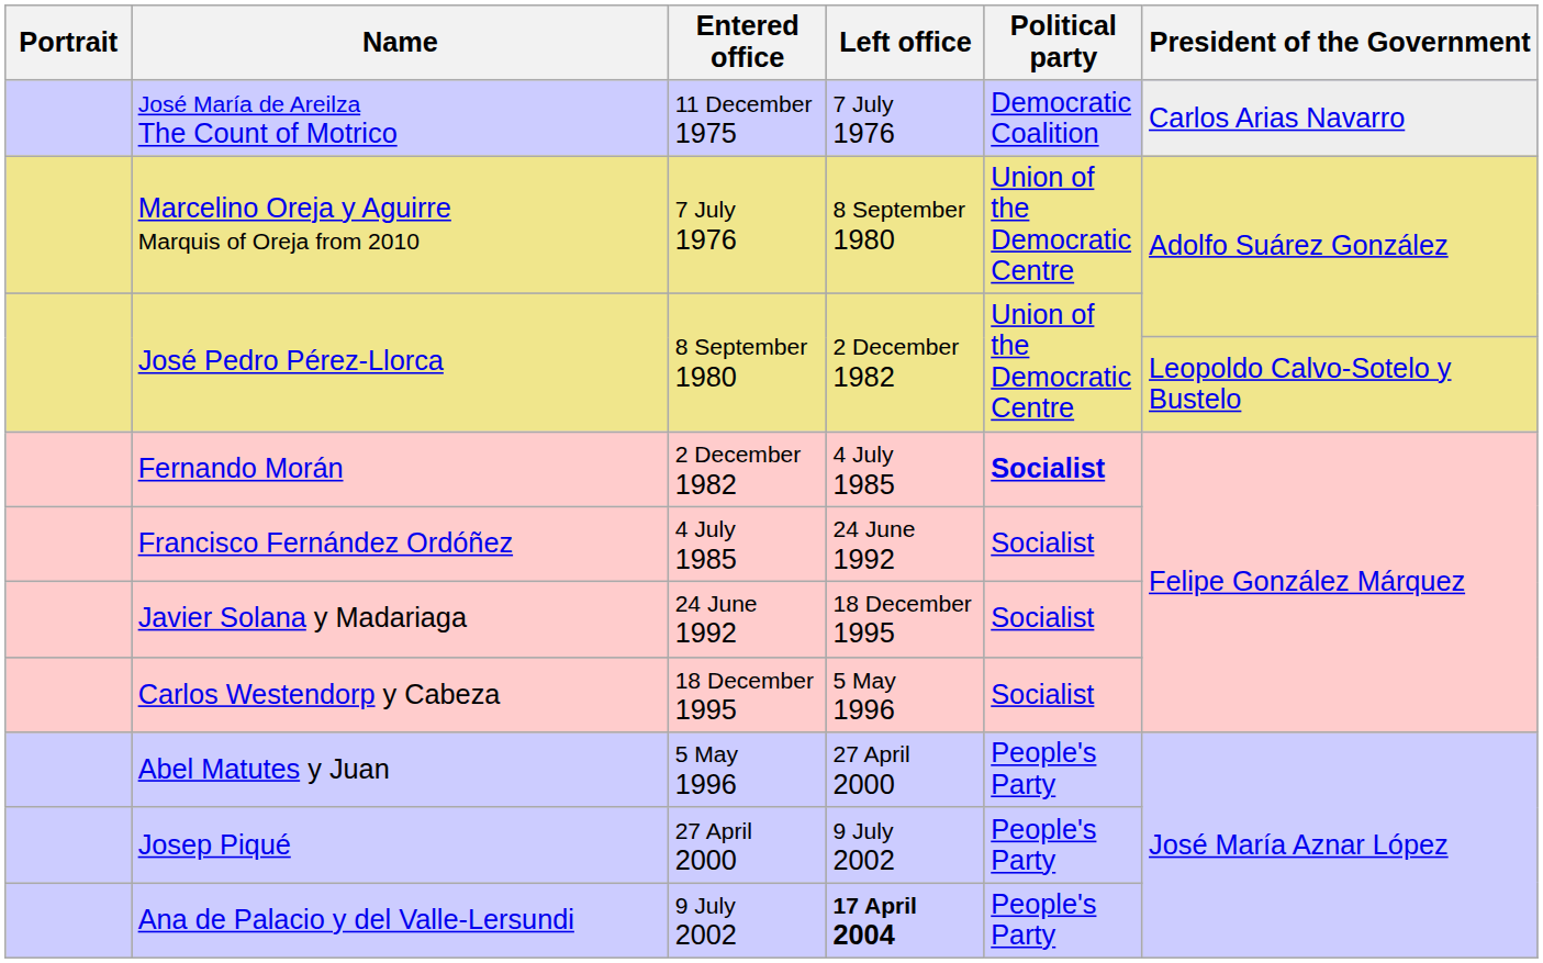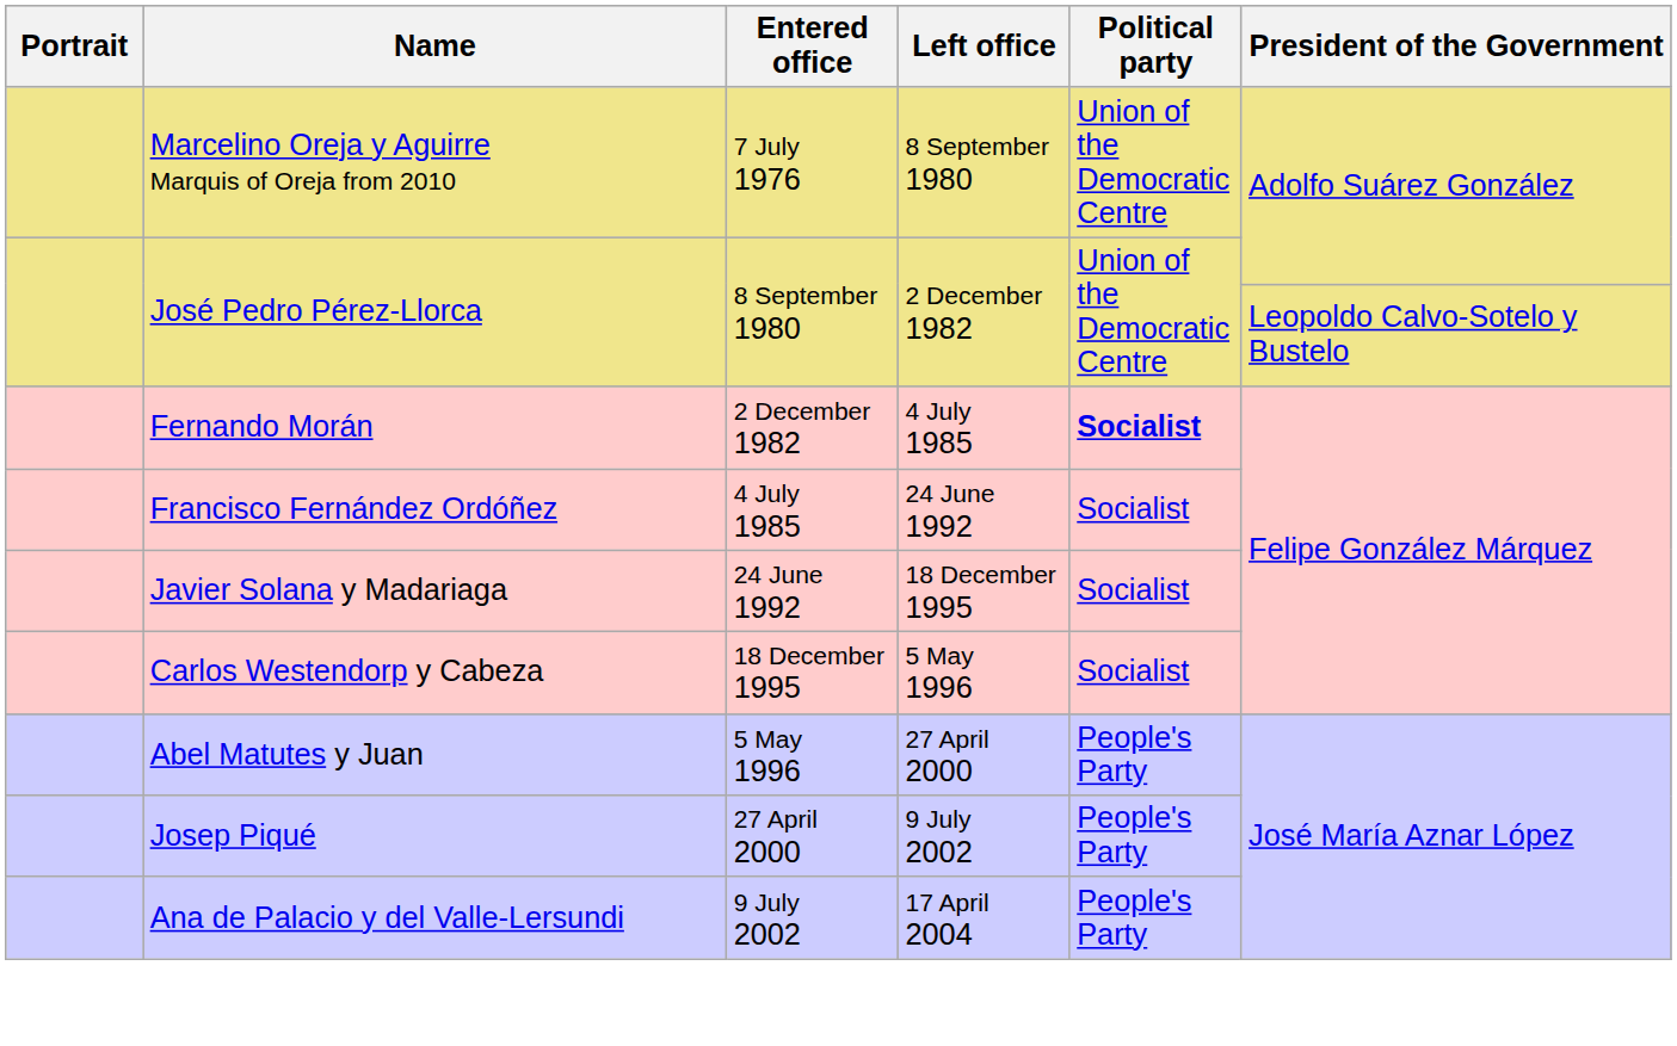- row: José María de Areilza The Count of Motrico | 11 December 1975 | 7 July 1976 | Democratic Coalition | Carlos Arias Navarro
Ana de Palacio y del Valle-Lersundi | Left office: bold -> normal
